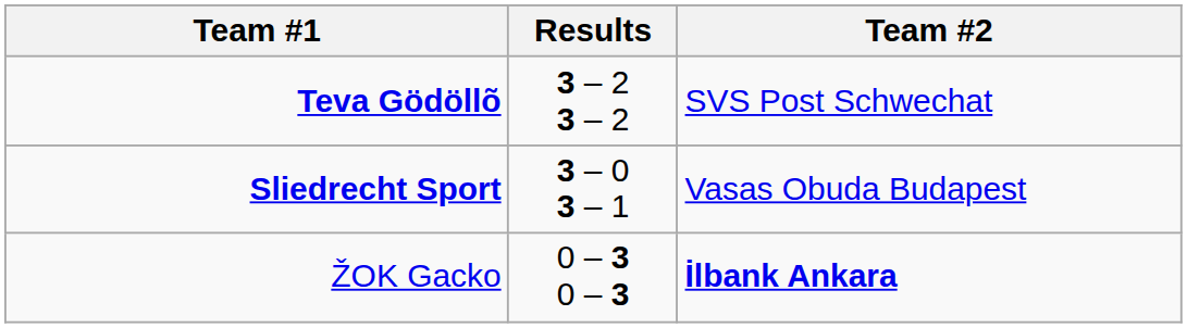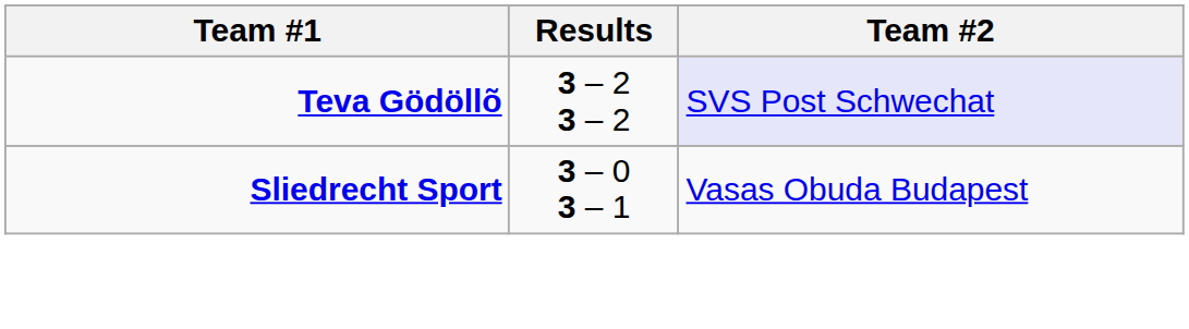Teva Gödöllõ | Team #2: no background -> lavender background
- row: ŽOK Gacko | 0 – 3 0 – 3 | İlbank Ankara
